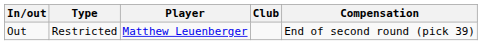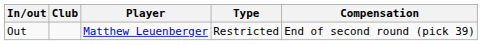columns swapped: Club <-> Type
